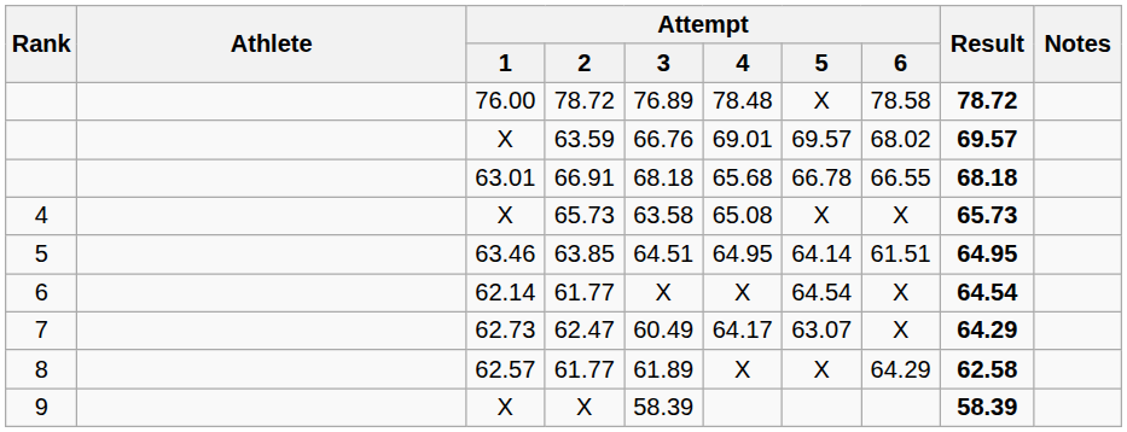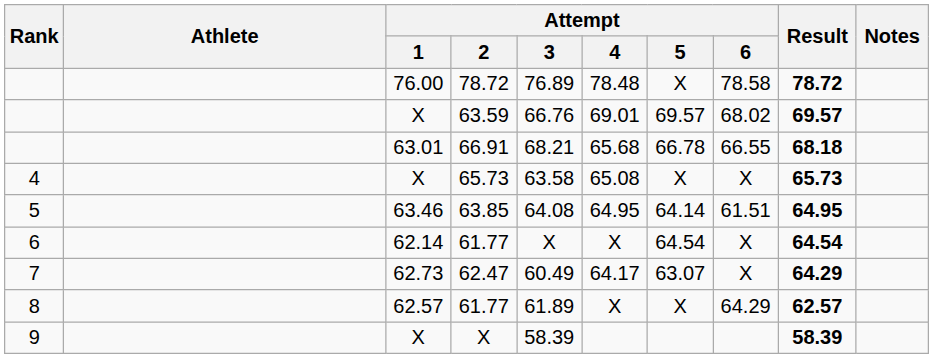66.91 | Attempt / 3: 68.18 -> 68.21
63.85 | Attempt / 3: 64.51 -> 64.08
8 / 61.77 | Result: 62.58 -> 62.57
